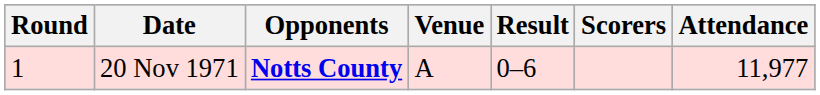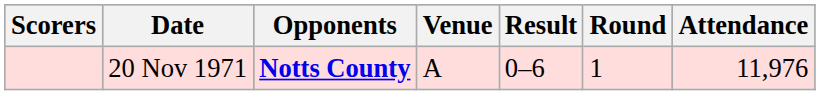columns swapped: Round <-> Scorers
20 Nov 1971 | Attendance: 11,977 -> 11,976
